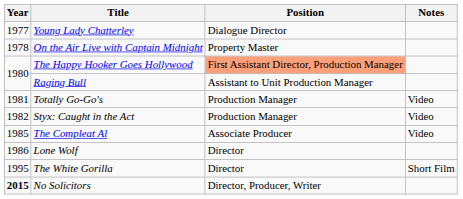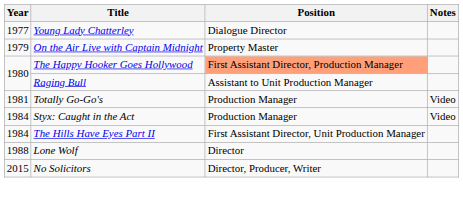On the Air Live with Captain Midnight | Year: 1978 -> 1979
Styx: Caught in the Act | Year: 1982 -> 1984
+ row: 1984 | The Hills Have Eyes Part II | First Assistant Director, Unit Production Manager
- row: 1985 | The Compleat Al | Associate Producer | Video
Lone Wolf | Year: 1986 -> 1988
- row: 1995 | The White Gorilla | Director | Short Film
No Solicitors | Year: bold -> normal
